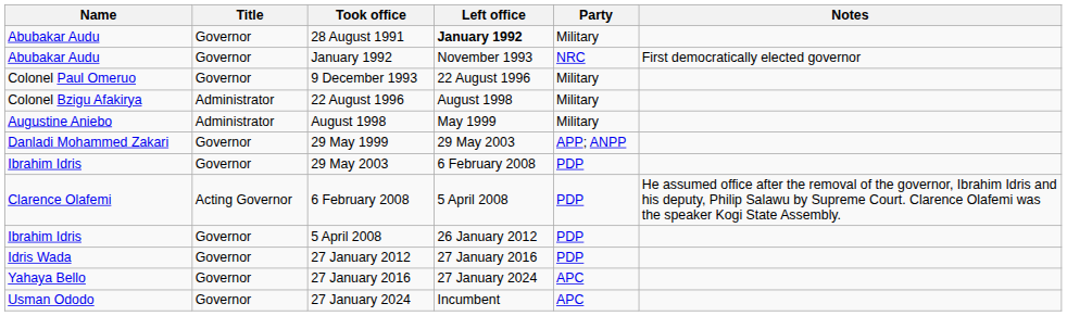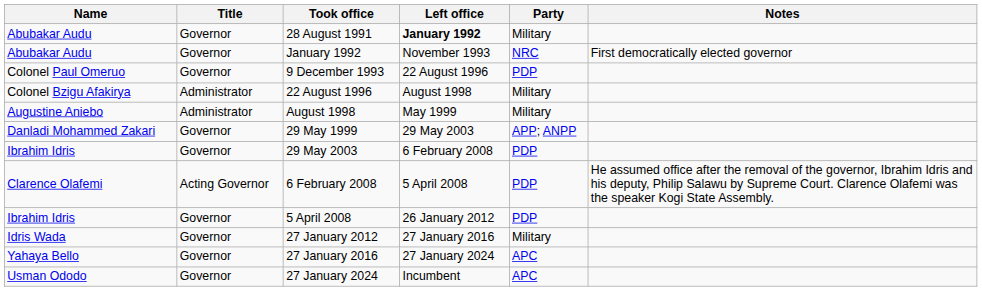9 December 1993 | Party: Military -> PDP
27 January 2012 | Party: PDP -> Military
